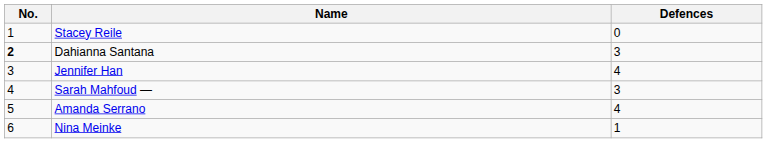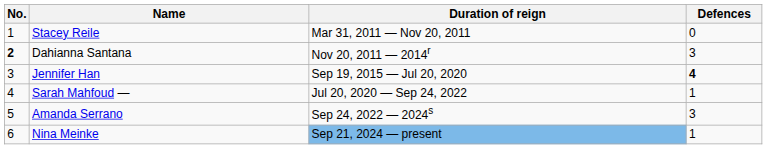+ column: Duration of reign | Mar 31, 2011 — Nov 20, 2011 | Nov 20, 2011 — 2014r | Sep 19, 2015 — Jul 20, 2020 | Jul 20, 2020 — Sep 24, 2022 | Sep 24, 2022 — 2024s | Sep 21, 2024 — present
Jennifer Han | Defences: normal -> bold
Sarah Mahfoud — | Defences: 3 -> 1
Amanda Serrano | Defences: 4 -> 3
